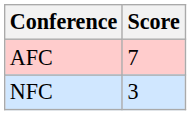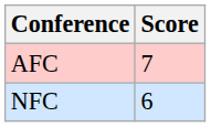NFC | Score: 3 -> 6
